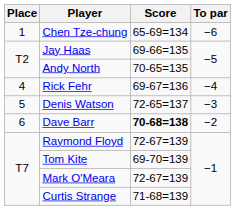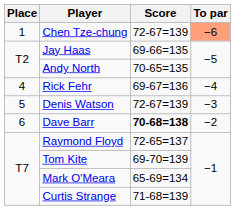Chen Tze-chung | Score: 65-69=134 -> 72-67=139
Chen Tze-chung | To par: no background -> lightsalmon background
Denis Watson | Score: 72-65=137 -> 72-67=139
Raymond Floyd | Score: 72-67=139 -> 72-65=137
Mark O'Meara | Score: 72-67=139 -> 65-69=134
